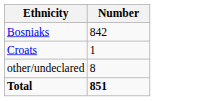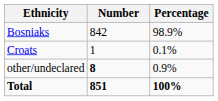+ column: Percentage | 98.9% | 0.1% | 0.9% | 100%
other/undeclared | Number: normal -> bold
